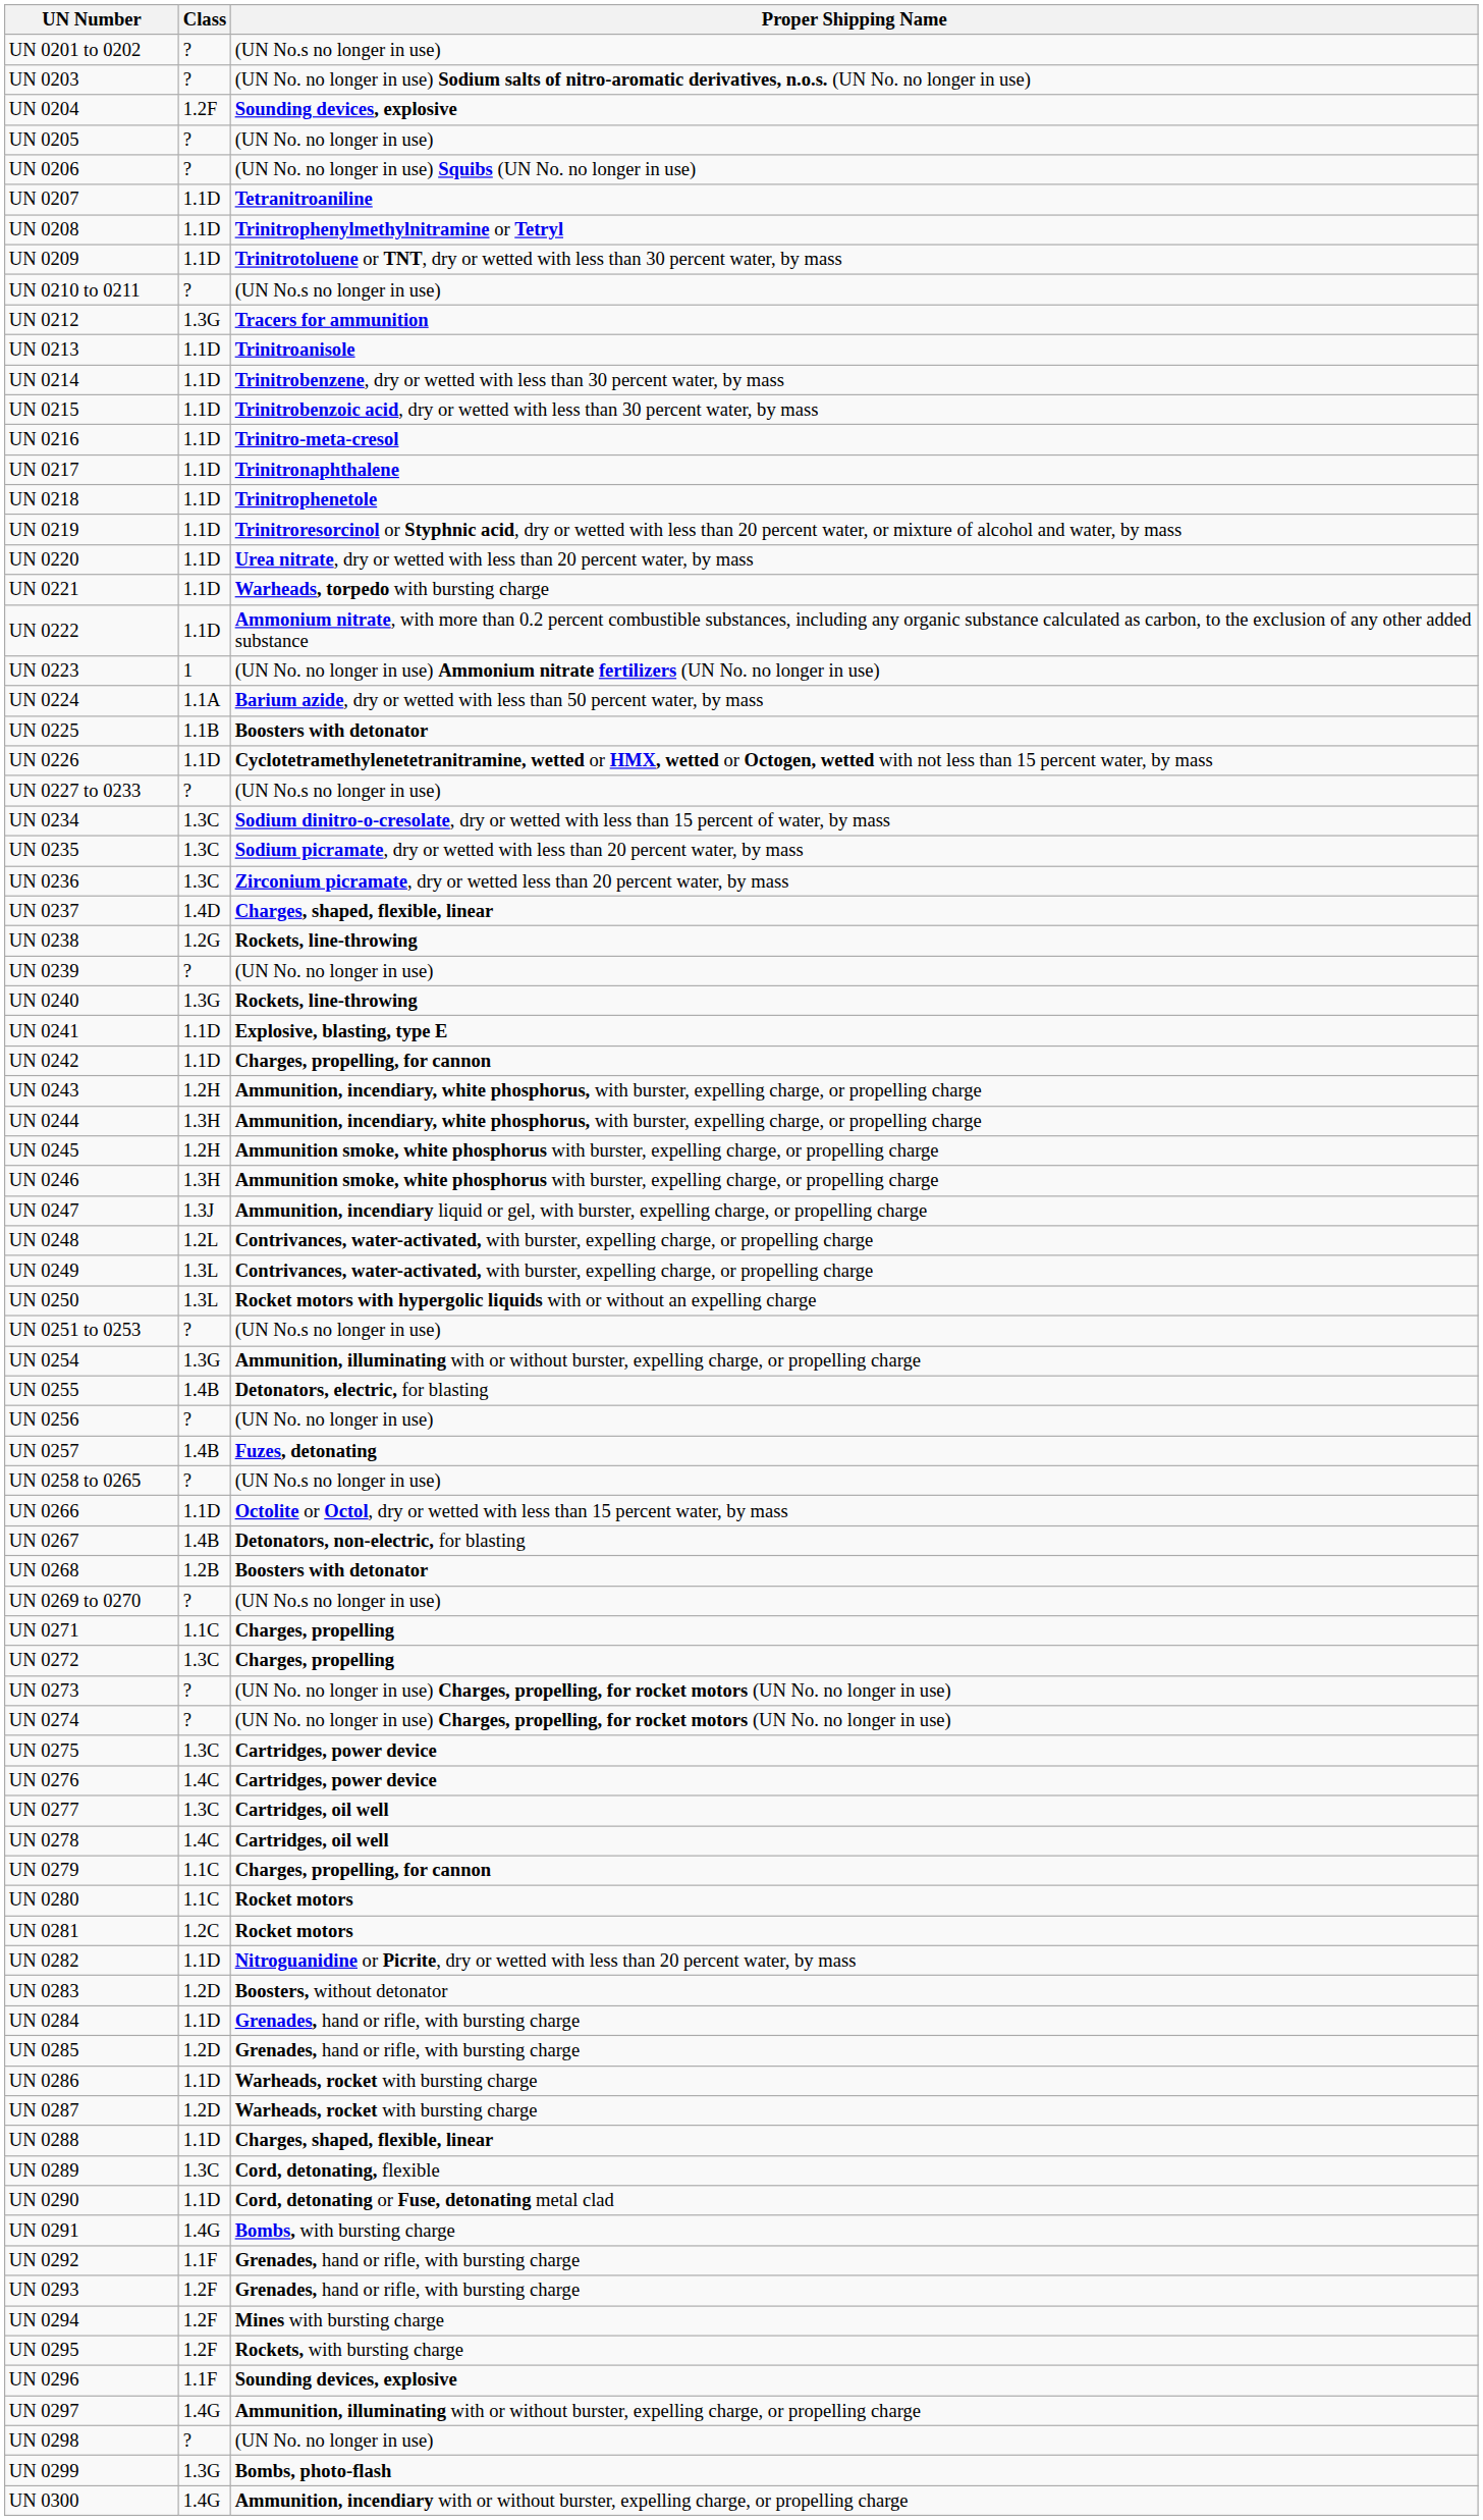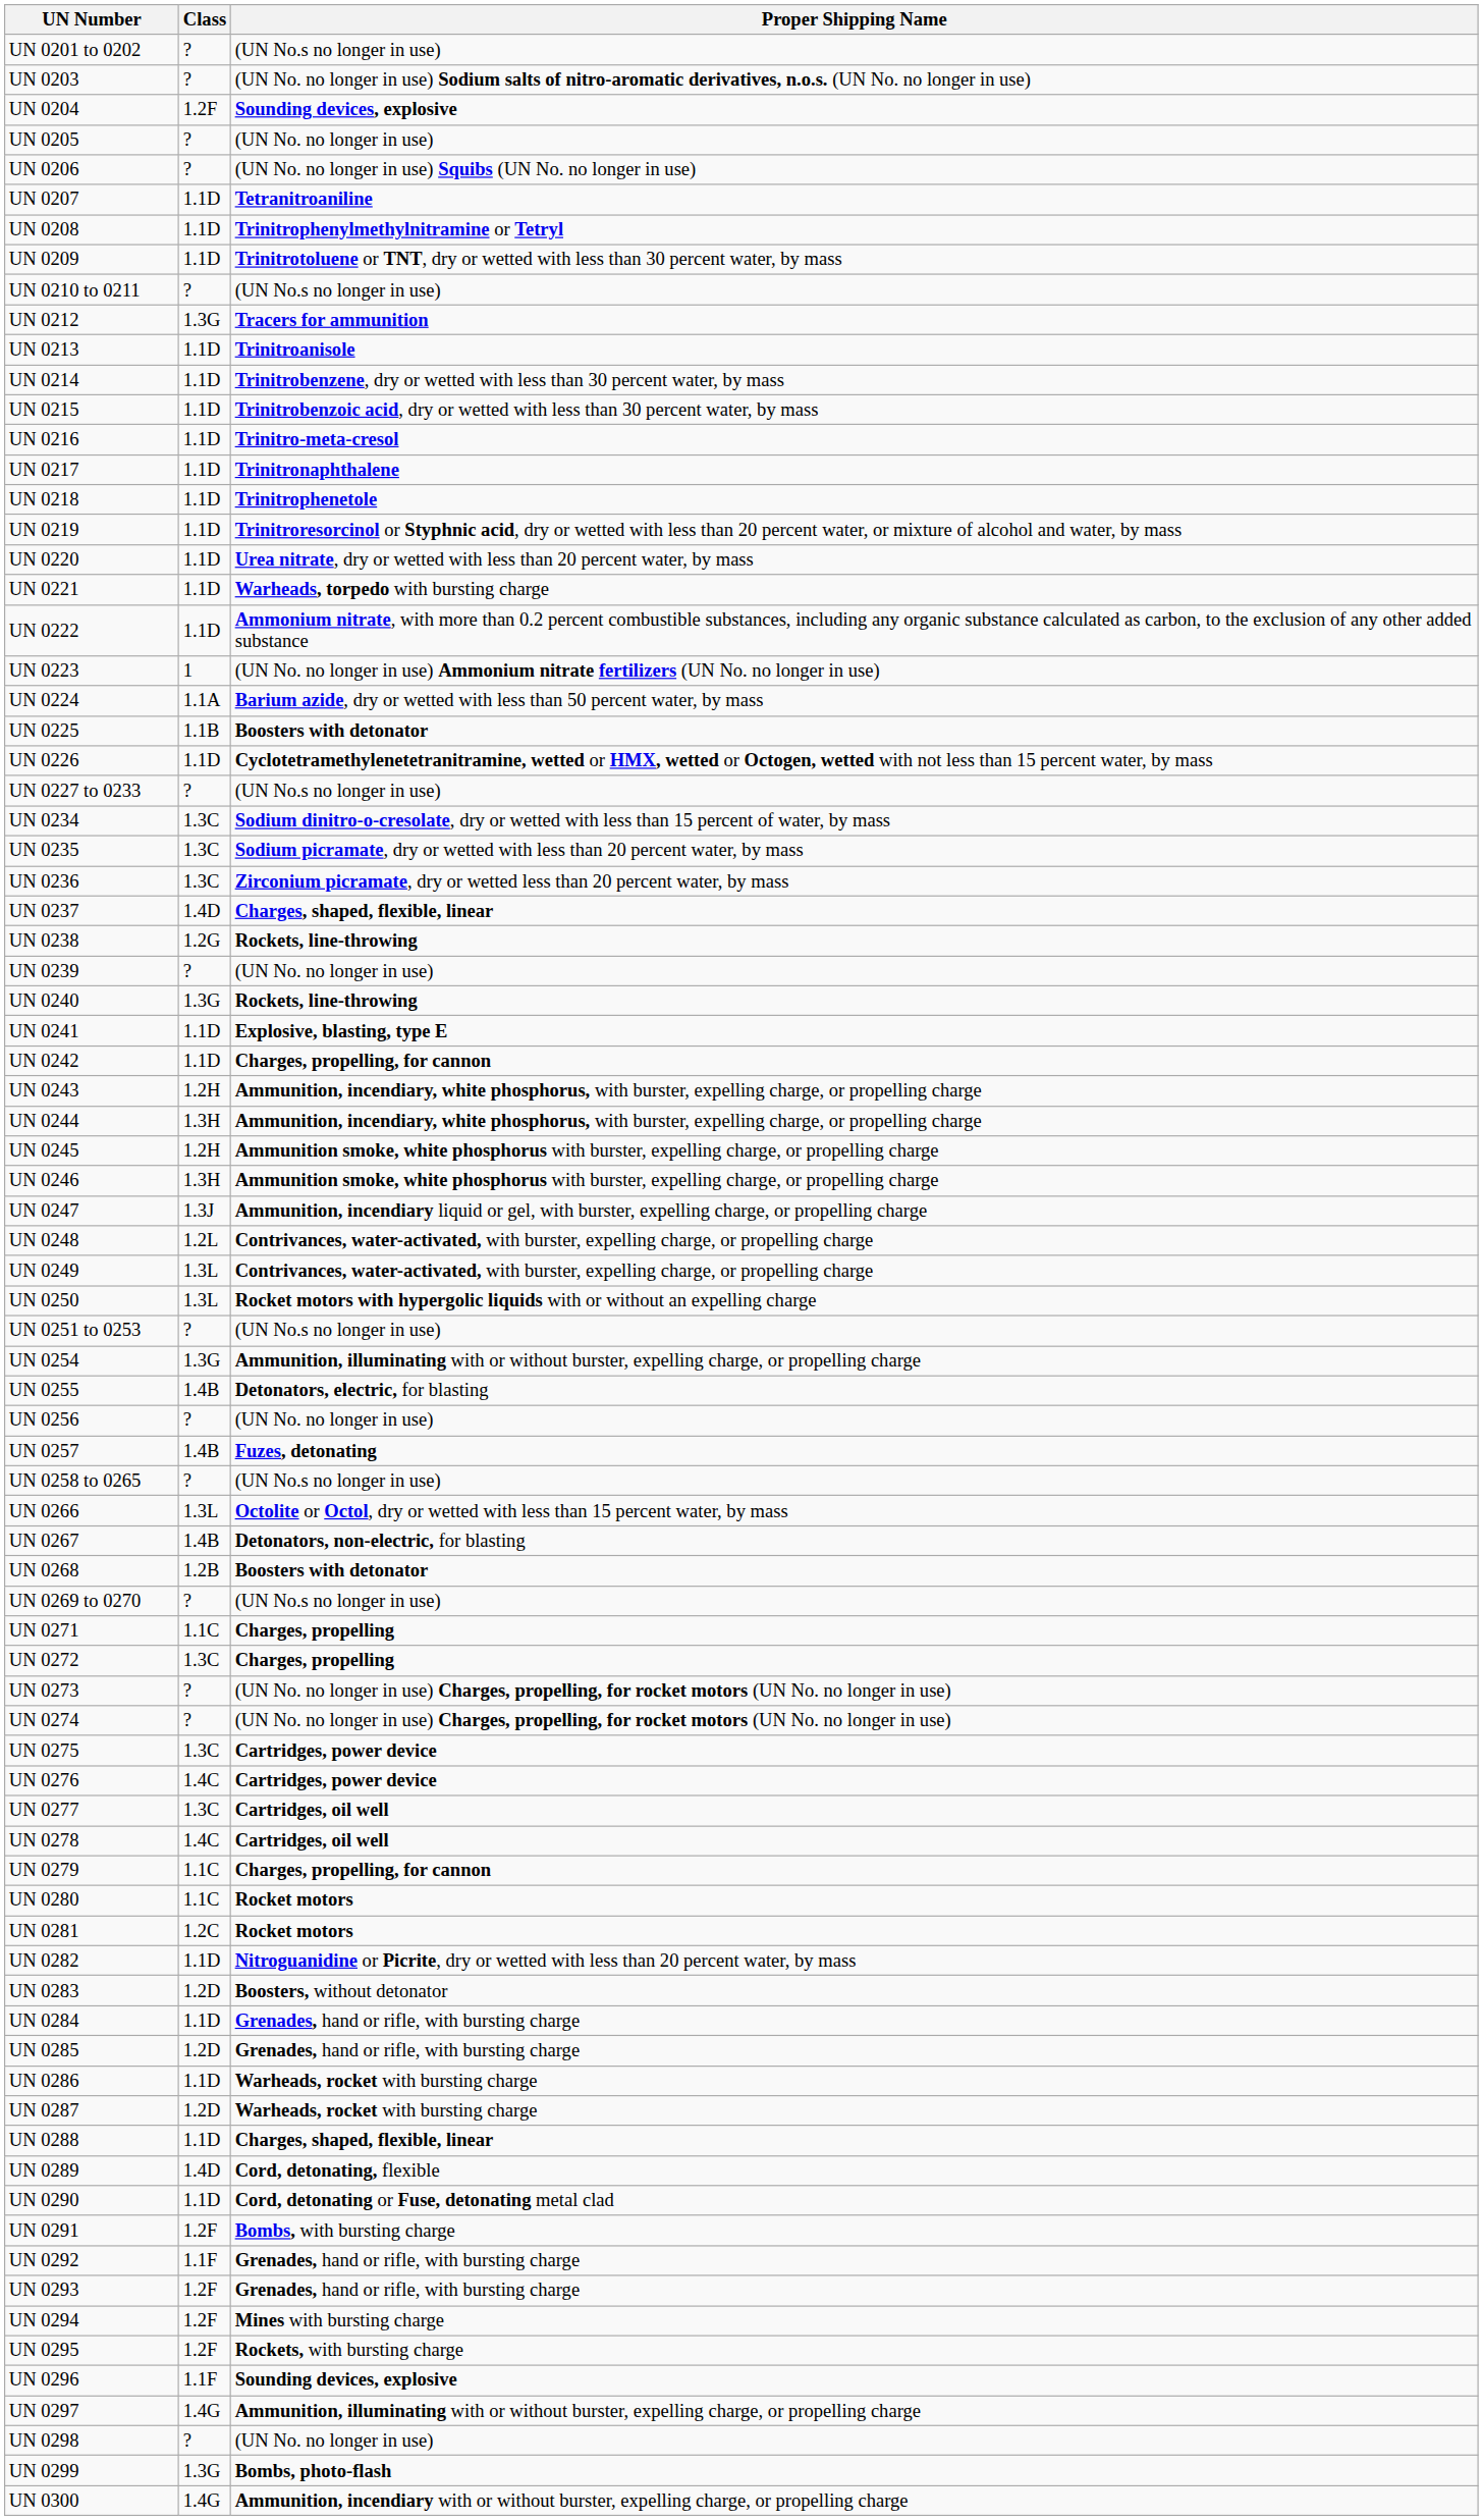UN 0266 | Class: 1.1D -> 1.3L
UN 0289 | Class: 1.3C -> 1.4D
UN 0291 | Class: 1.4G -> 1.2F
